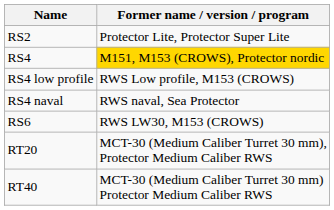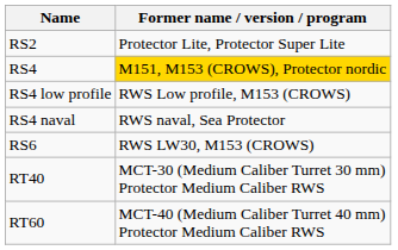- row: RT20 | MCT-30 (Medium Caliber Turret 30 mm), Protector Medium Caliber RWS
+ row: RT60 | MCT-40 (Medium Caliber Turret 40 mm) Protector Medium Caliber RWS
